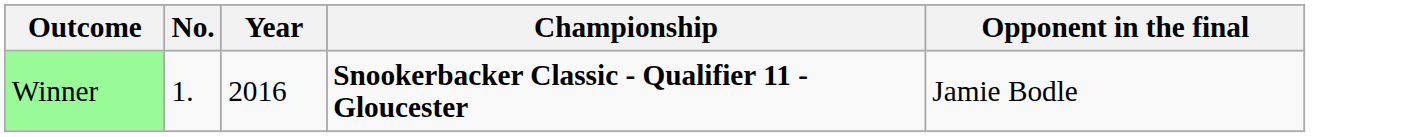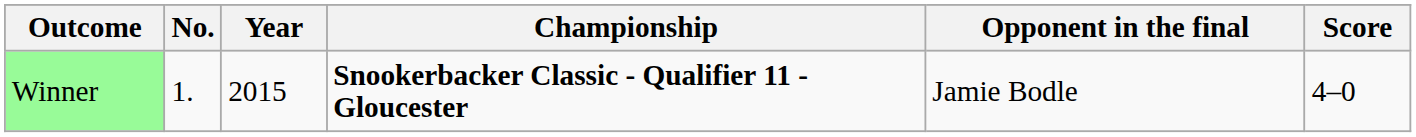+ column: Score | 4–0
Winner | Year: 2016 -> 2015
